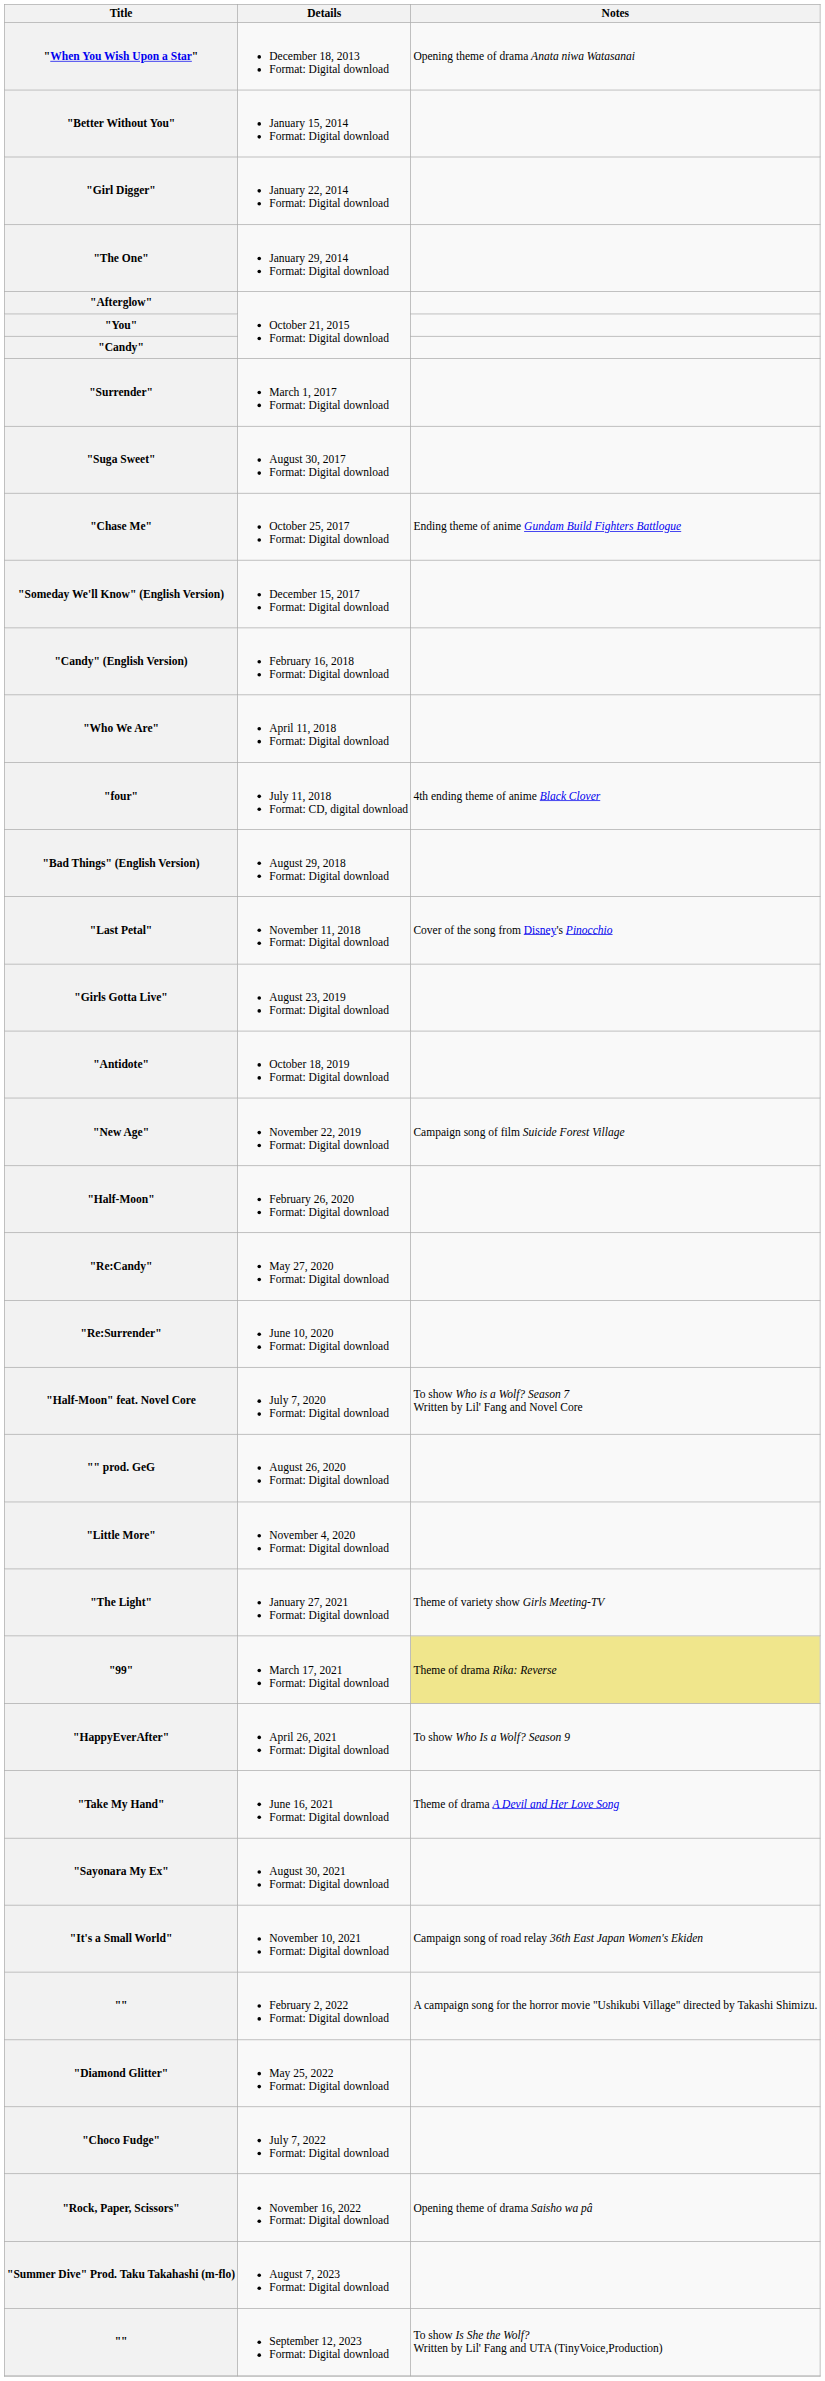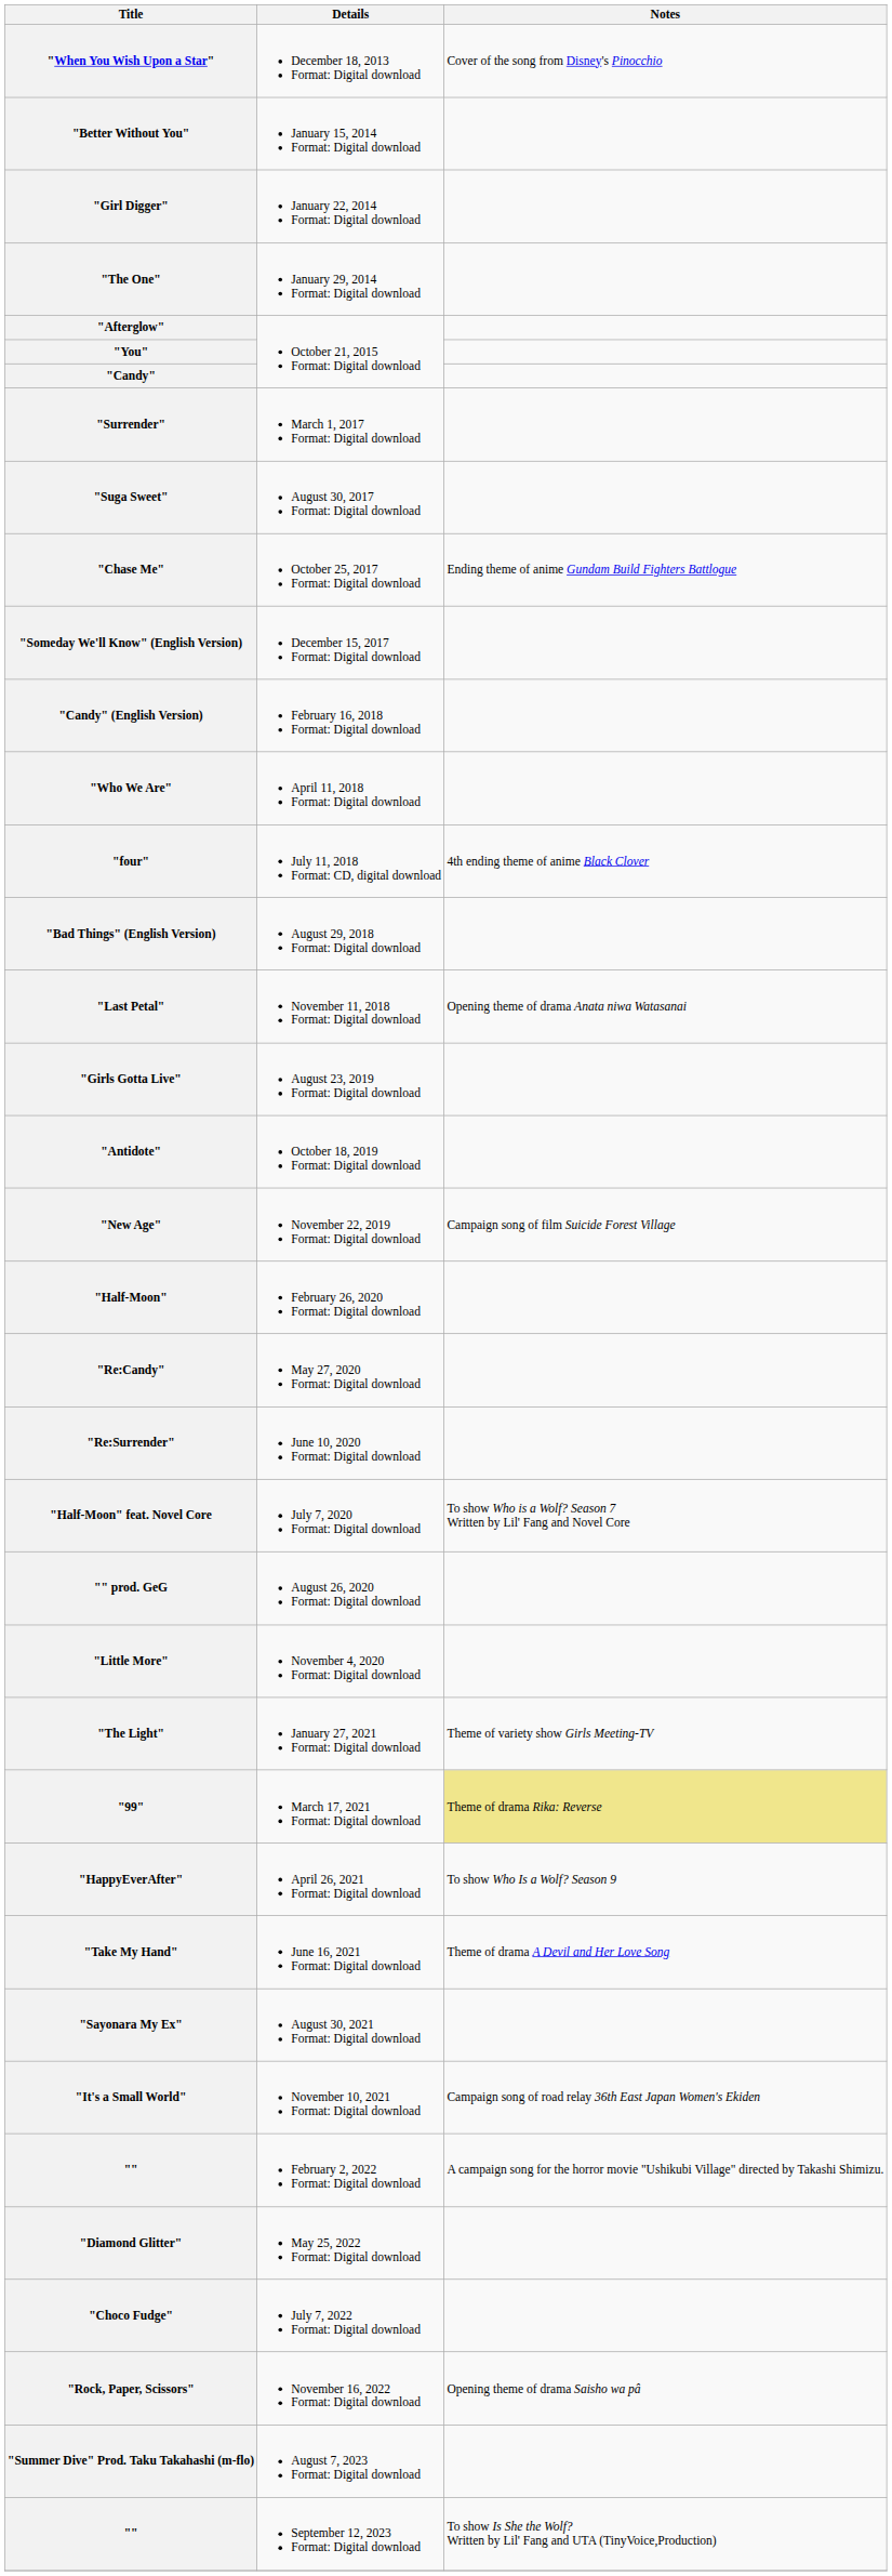"When You Wish Upon a Star" | Notes: Opening theme of drama Anata niwa Watasanai -> Cover of the song from Disney's Pinocchio
"Last Petal" | Notes: Cover of the song from Disney's Pinocchio -> Opening theme of drama Anata niwa Watasanai
